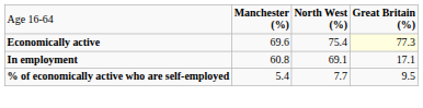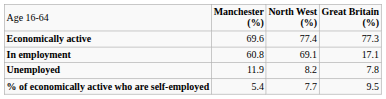Economically active | column 3: 75.4 -> 77.4
Economically active | column 4: lightyellow background -> no background
+ row: Unemployed | 11.9 | 8.2 | 7.8
